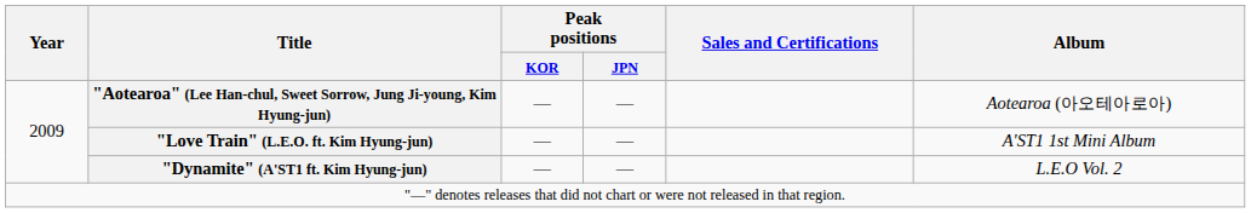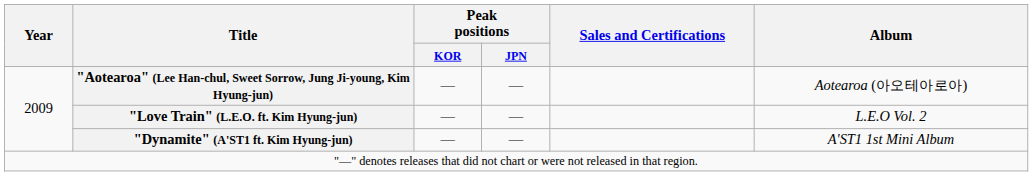"Love Train" (L.E.O. ft. Kim Hyung-jun) | Album: A'ST1 1st Mini Album -> L.E.O Vol. 2
"Dynamite" (A'ST1 ft. Kim Hyung-jun) | Album: L.E.O Vol. 2 -> A'ST1 1st Mini Album
